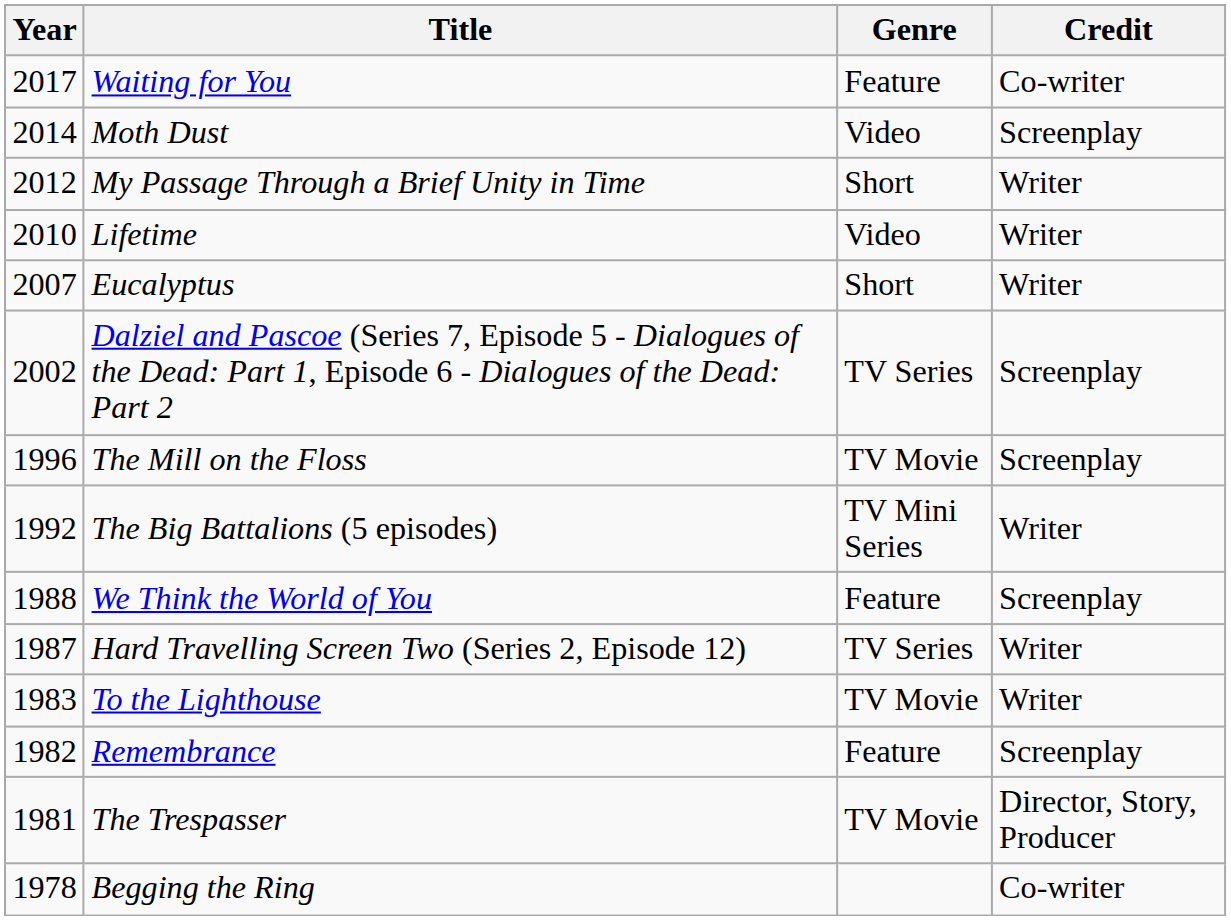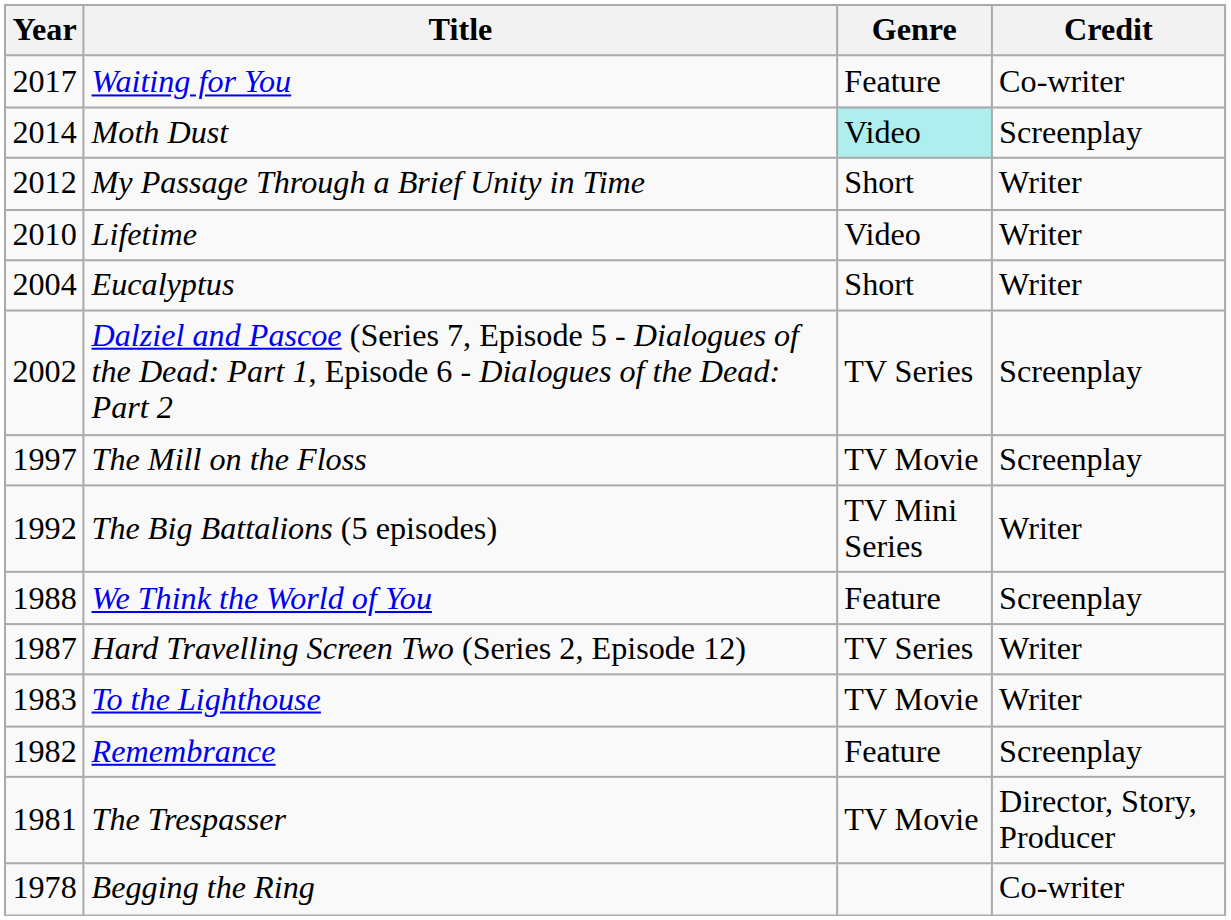Moth Dust | Genre: no background -> paleturquoise background
Eucalyptus | Year: 2007 -> 2004
The Mill on the Floss | Year: 1996 -> 1997
